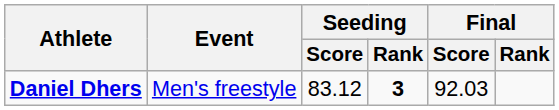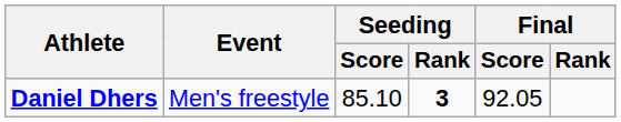Daniel Dhers | Seeding / Score: 83.12 -> 85.10
Daniel Dhers | Final / Score: 92.03 -> 92.05
